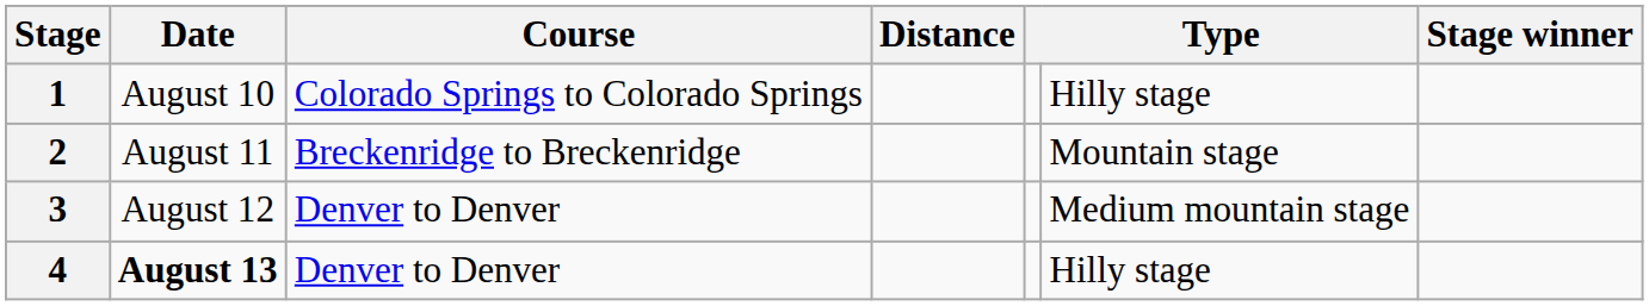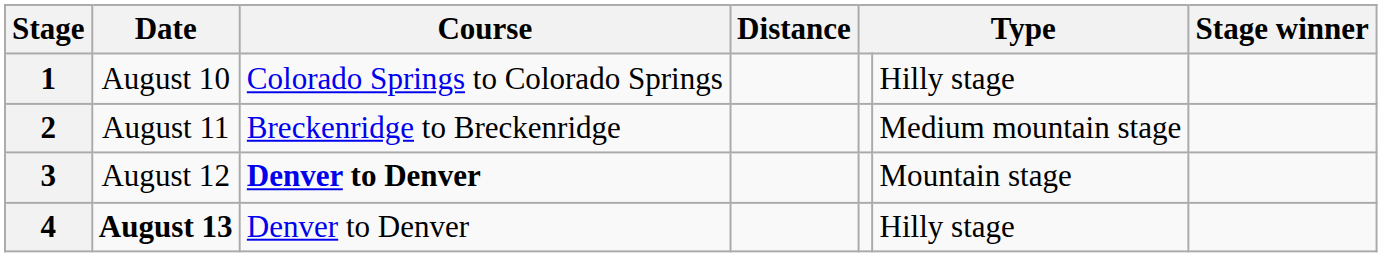2 | column 6: Mountain stage -> Medium mountain stage
3 | Course: normal -> bold
3 | column 6: Medium mountain stage -> Mountain stage
